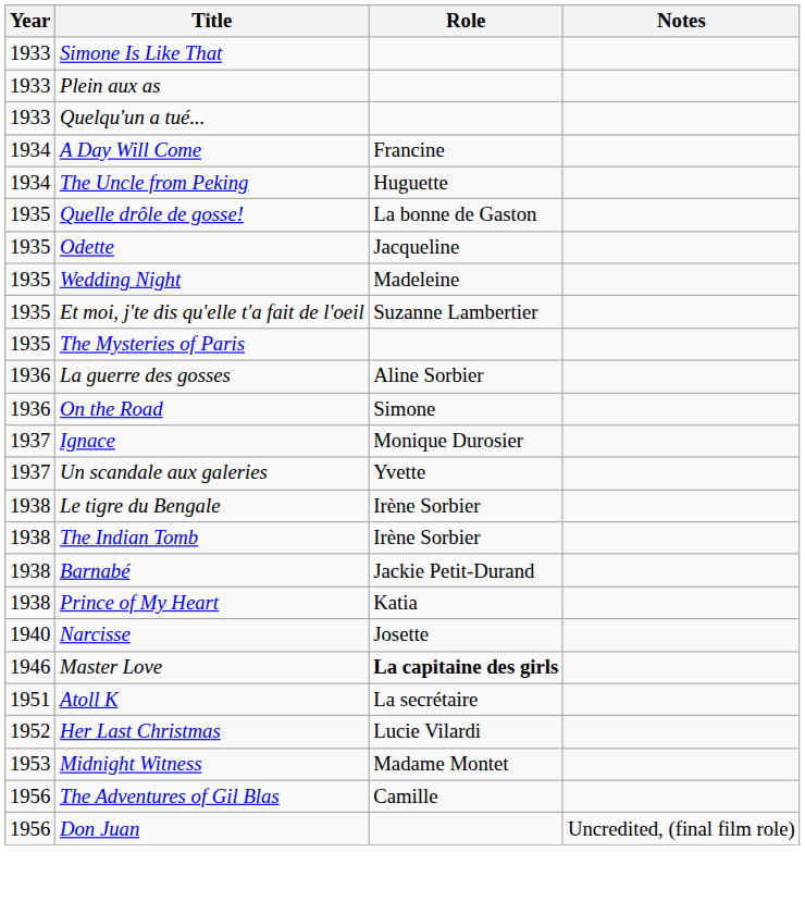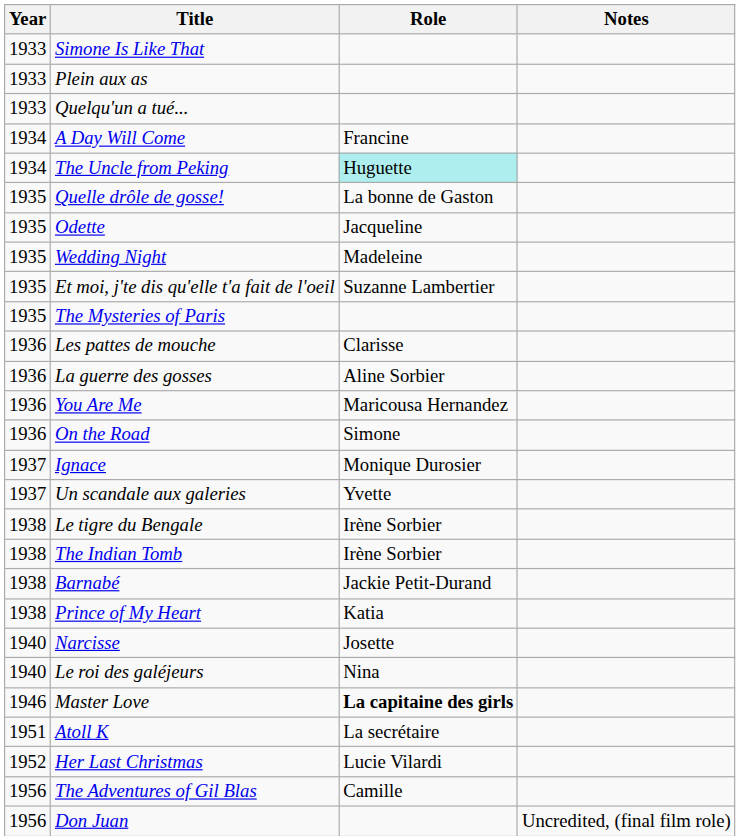The Uncle from Peking | Role: no background -> paleturquoise background
+ row: 1936 | Les pattes de mouche | Clarisse
+ row: 1936 | You Are Me | Maricousa Hernandez
+ row: 1940 | Le roi des galéjeurs | Nina
- row: 1953 | Midnight Witness | Madame Montet
